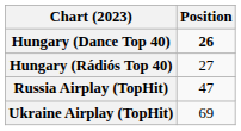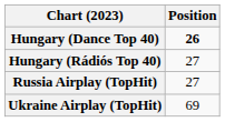Russia Airplay (TopHit) | Position: 47 -> 27
